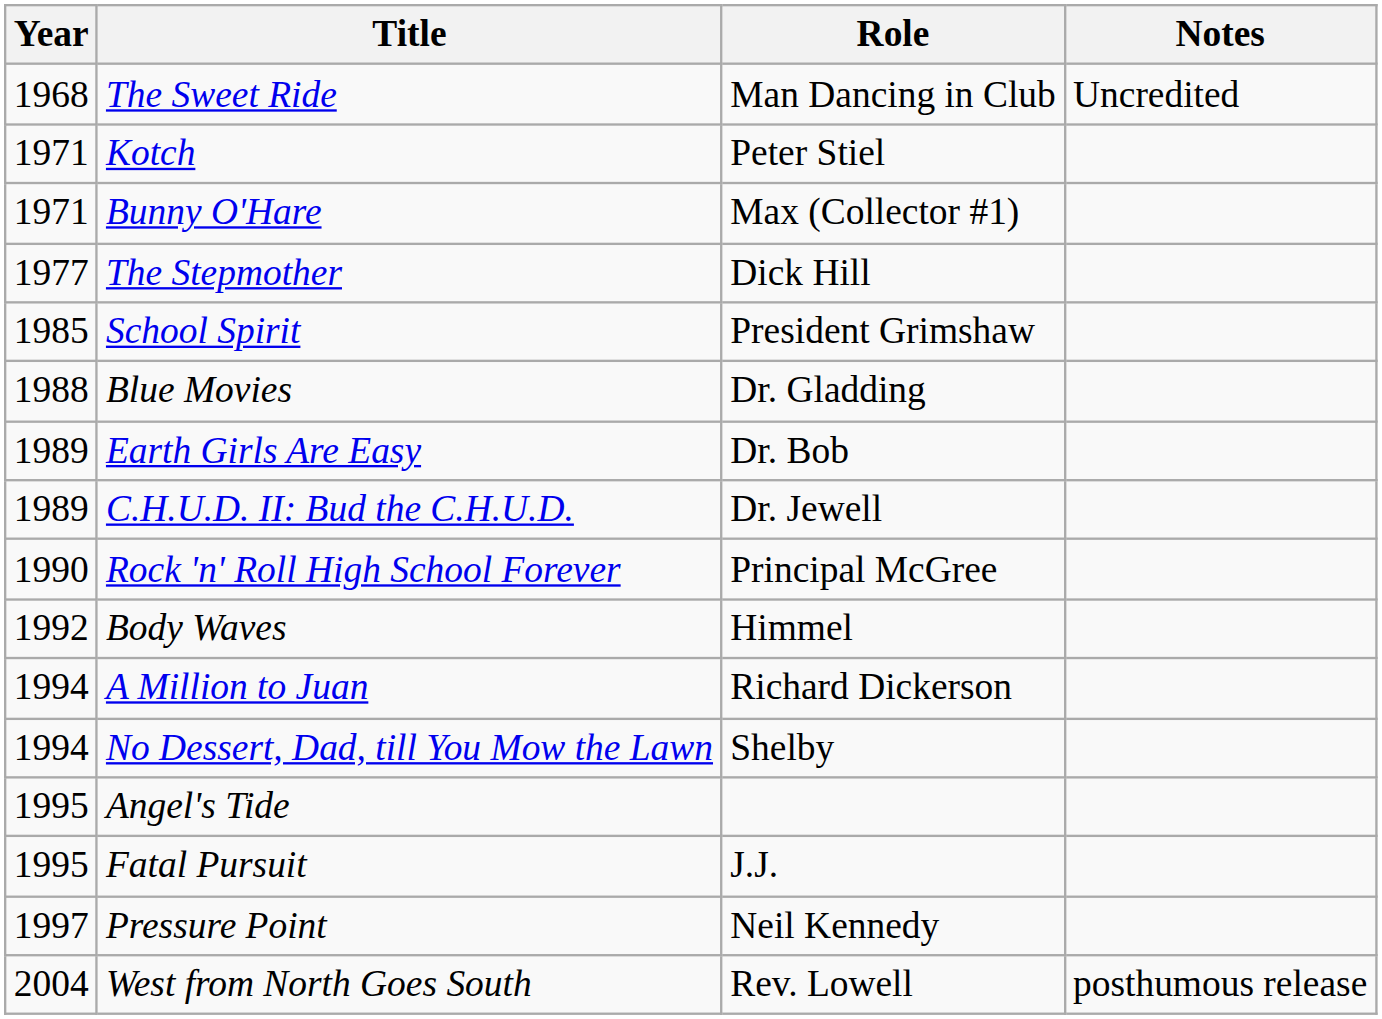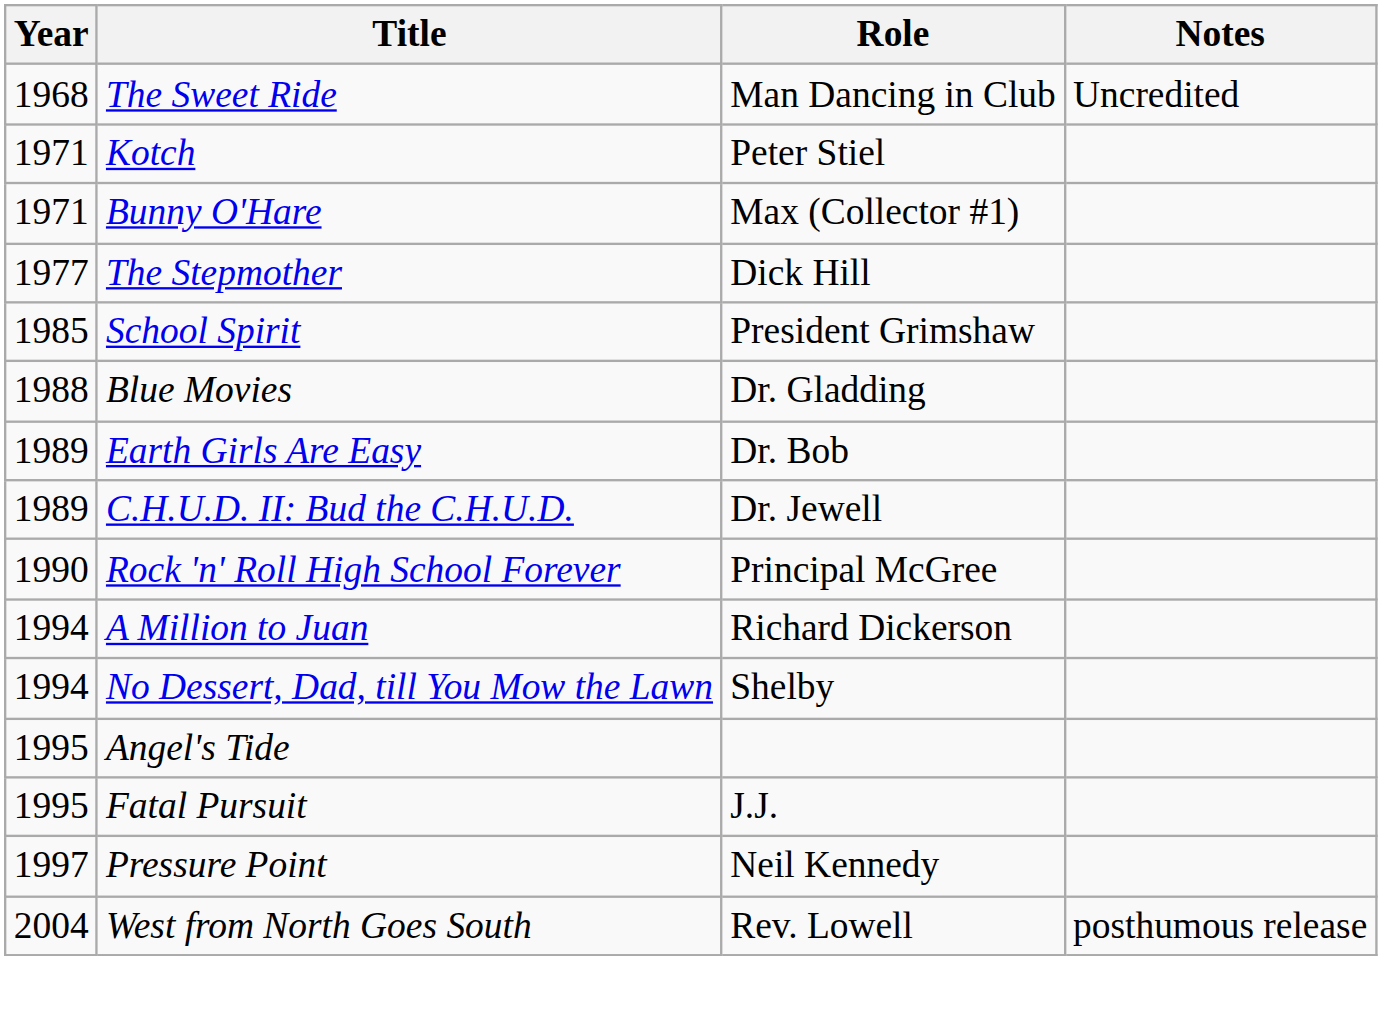- row: 1992 | Body Waves | Himmel
